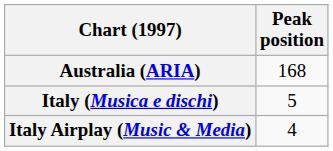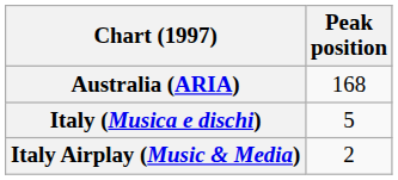Italy Airplay (Music & Media) | Peak position: 4 -> 2
